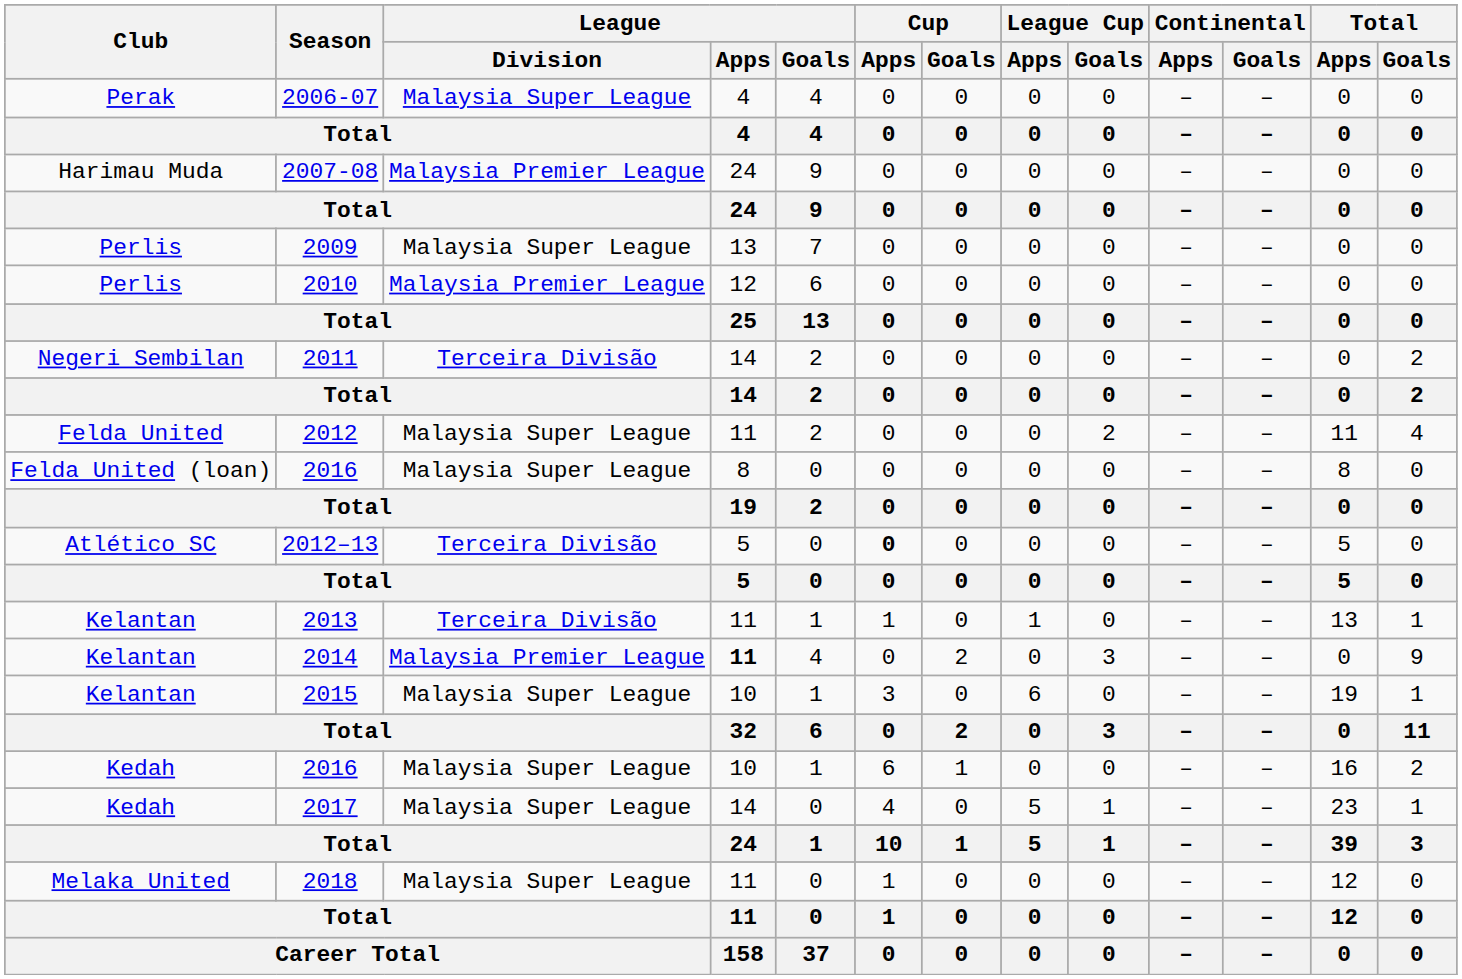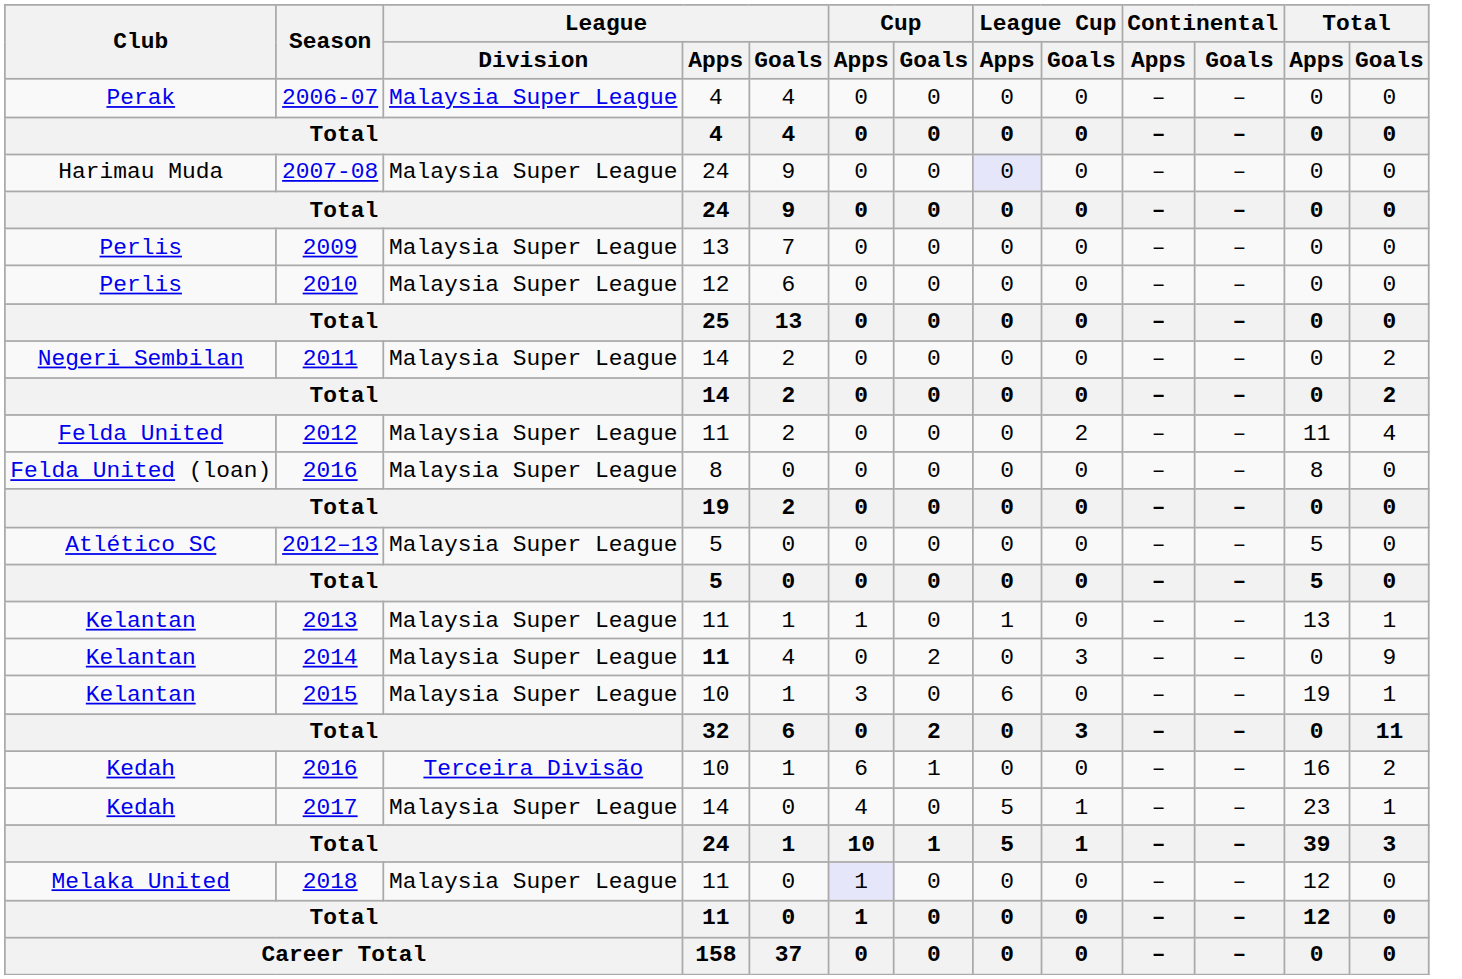2007-08 | League / Division: Malaysia Premier League -> Malaysia Super League
2007-08 | League Cup / Apps: no background -> lavender background
2010 | League / Division: Malaysia Premier League -> Malaysia Super League
2011 | League / Division: Terceira Divisão -> Malaysia Super League
2012–13 | League / Division: Terceira Divisão -> Malaysia Super League
2012–13 | Cup / Apps: bold -> normal
2013 | League / Division: Terceira Divisão -> Malaysia Super League
2014 | League / Division: Malaysia Premier League -> Malaysia Super League
Kedah / 2016 | League / Division: Malaysia Super League -> Terceira Divisão
2018 | Cup / Apps: no background -> lavender background
